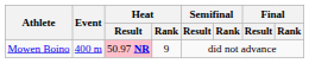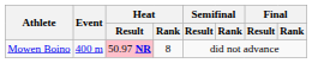Mowen Boino | Heat / Rank: 9 -> 8
